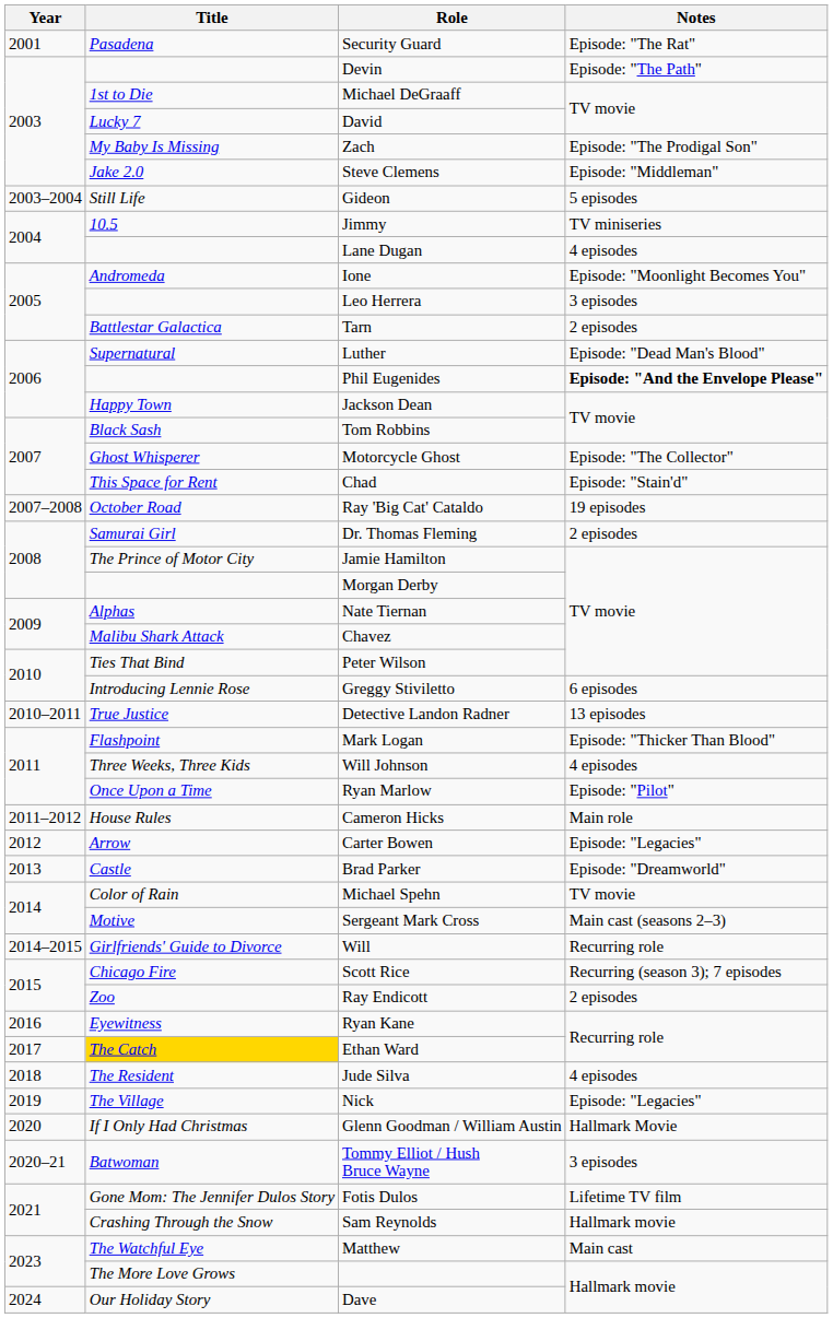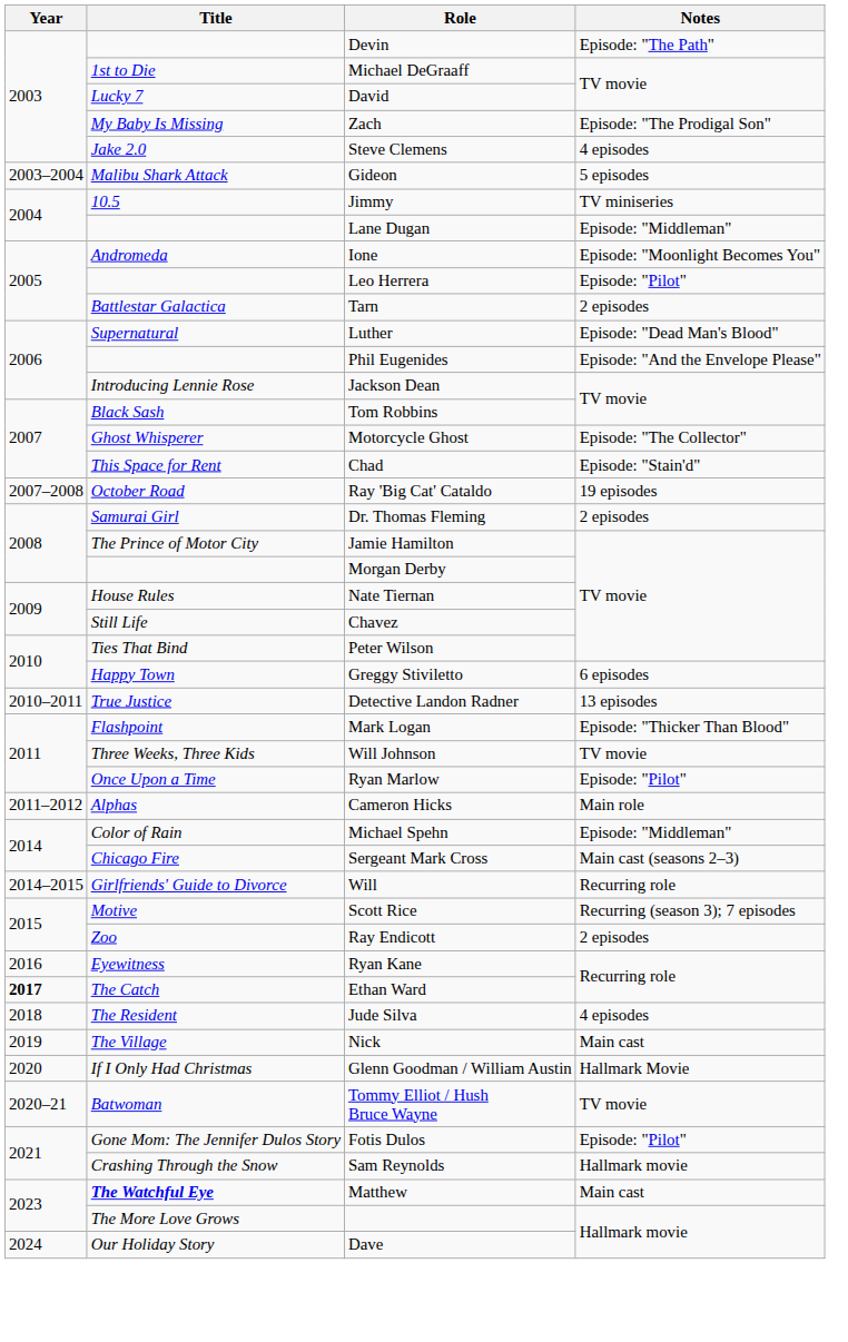- row: 2001 | Pasadena | Security Guard | Episode: "The Rat"
Steve Clemens | Notes: Episode: "Middleman" -> 4 episodes
Gideon | Title: Still Life -> Malibu Shark Attack
Lane Dugan | Notes: 4 episodes -> Episode: "Middleman"
Leo Herrera | Notes: 3 episodes -> Episode: "Pilot"
Phil Eugenides | Notes: bold -> normal
Jackson Dean | Title: Happy Town -> Introducing Lennie Rose
Nate Tiernan | Title: Alphas -> House Rules
Chavez | Title: Malibu Shark Attack -> Still Life
Greggy Stiviletto | Title: Introducing Lennie Rose -> Happy Town
Will Johnson | Notes: 4 episodes -> TV movie
Cameron Hicks | Title: House Rules -> Alphas
- row: 2012 | Arrow | Carter Bowen | Episode: "Legacies"
- row: 2013 | Castle | Brad Parker | Episode: "Dreamworld"
Michael Spehn | Notes: TV movie -> Episode: "Middleman"
Sergeant Mark Cross | Title: Motive -> Chicago Fire
Scott Rice | Title: Chicago Fire -> Motive
Ethan Ward | Year: normal -> bold
Ethan Ward | Title: gold background -> no background
Nick | Notes: Episode: "Legacies" -> Main cast
Tommy Elliot / Hush Bruce Wayne | Notes: 3 episodes -> TV movie
Fotis Dulos | Notes: Lifetime TV film -> Episode: "Pilot"
Matthew | Title: normal -> bold
